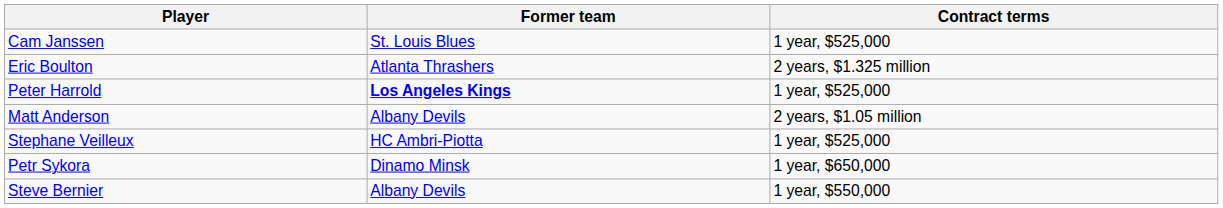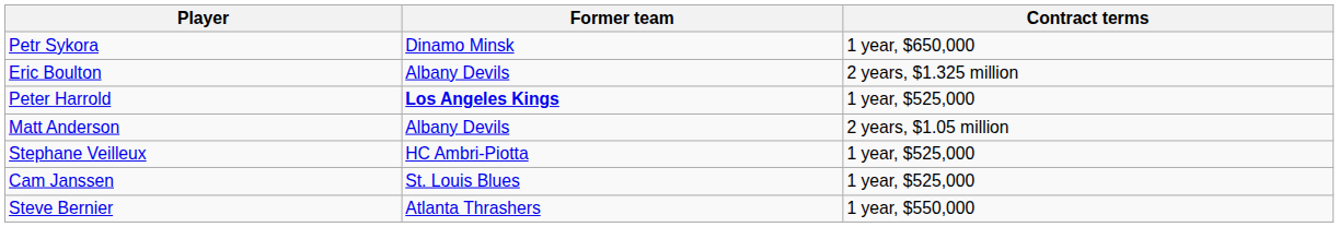rows swapped: Cam Janssen <-> Petr Sykora
Eric Boulton | Former team: Atlanta Thrashers -> Albany Devils
Steve Bernier | Former team: Albany Devils -> Atlanta Thrashers
